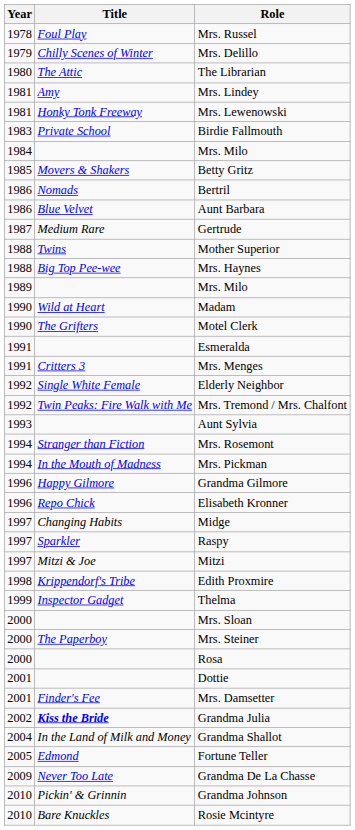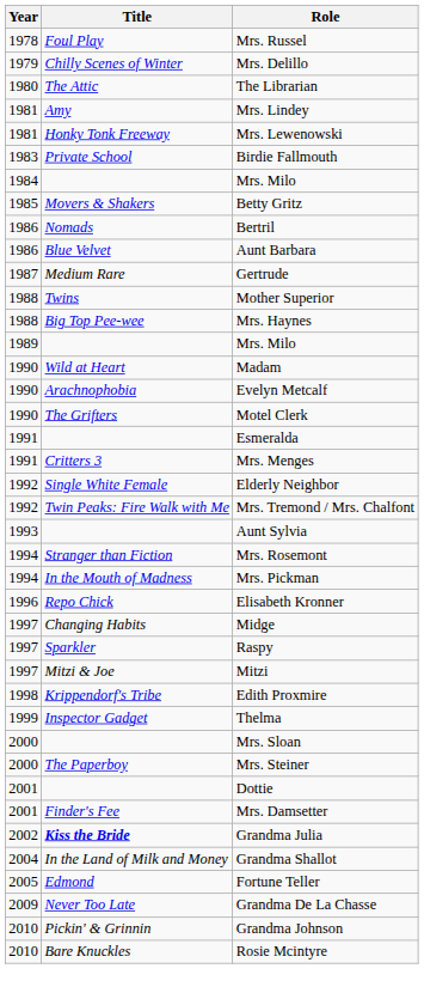+ row: 1990 | Arachnophobia | Evelyn Metcalf
- row: 1996 | Happy Gilmore | Grandma Gilmore
- row: 2000 | Rosa
